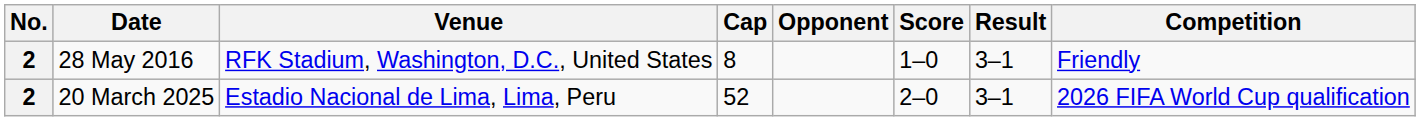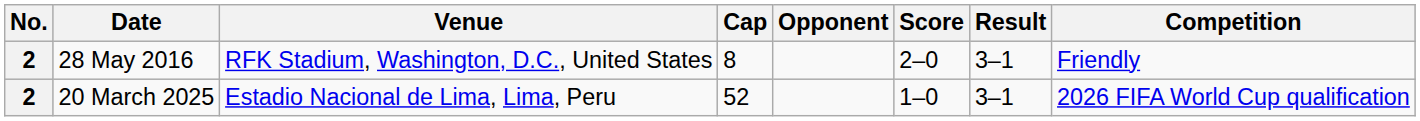28 May 2016 | Score: 1–0 -> 2–0
20 March 2025 | Score: 2–0 -> 1–0
